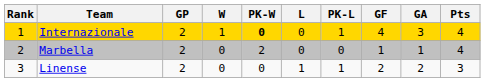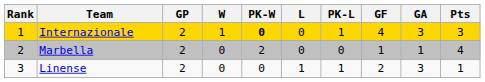Internazionale | Pts: 4 -> 3
Linense | GA: 2 -> 3
Linense | Pts: 3 -> 1
